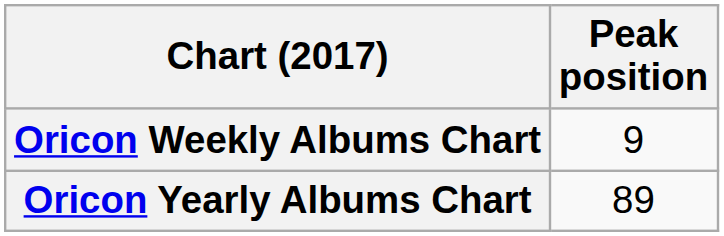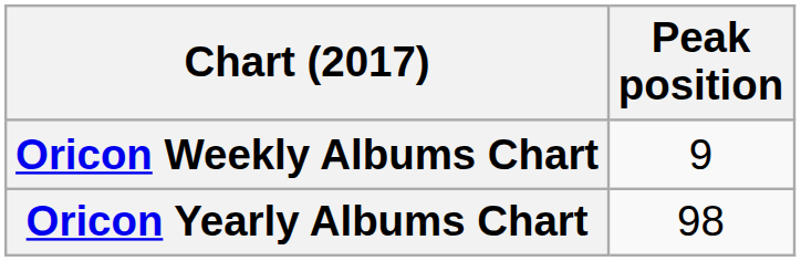Oricon Yearly Albums Chart | Peak position: 89 -> 98
